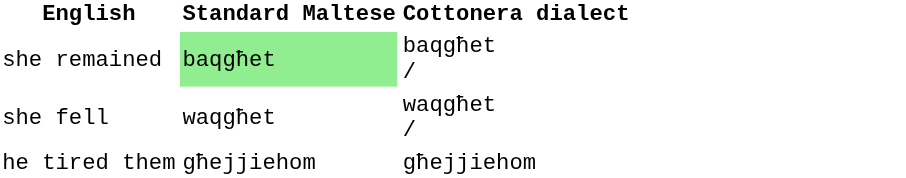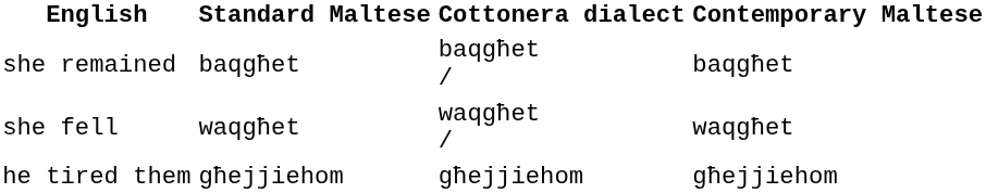+ column: Contemporary Maltese | baqgħet | waqgħet | għejjiehom
she remained | Standard Maltese: lightgreen background -> no background
